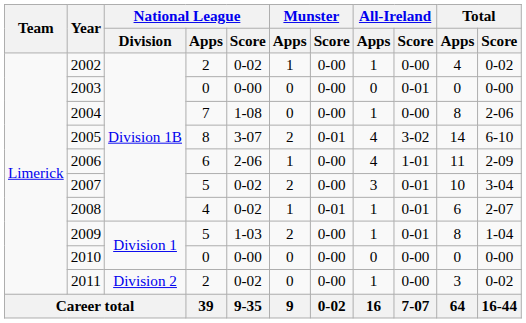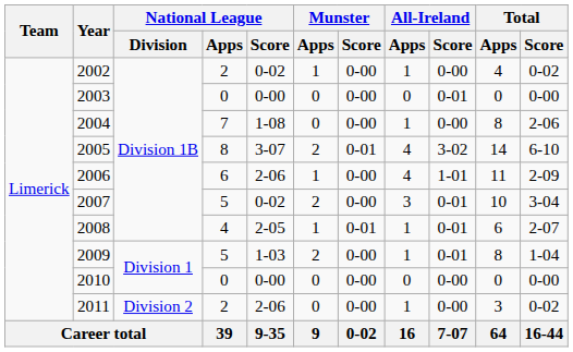2008 | National League / Score: 0-02 -> 2-05
2011 | National League / Score: 0-02 -> 2-06
